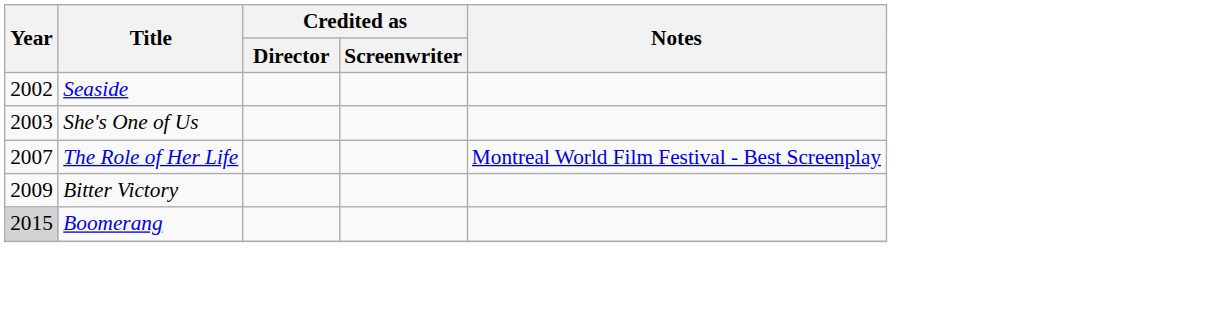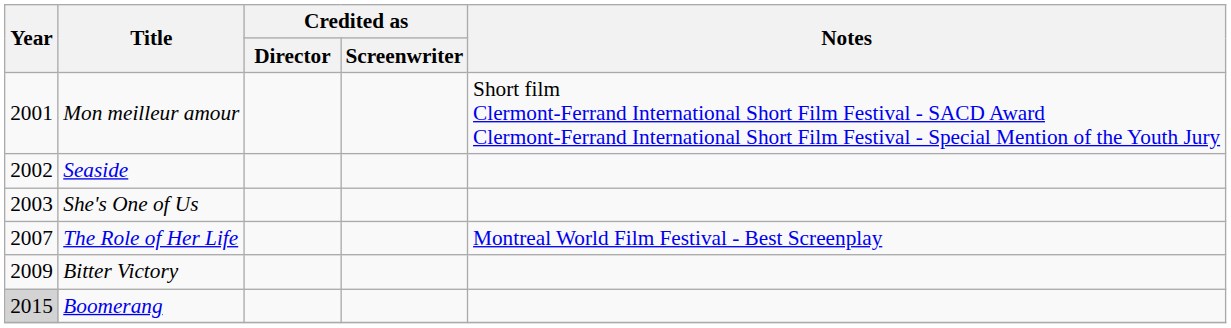+ row: 2001 | Mon meilleur amour | Short film Clermont-Ferrand International Short Film Festival - SACD Award Clermont-Ferrand International Short Film Festival - Special Mention of the Youth Jury
